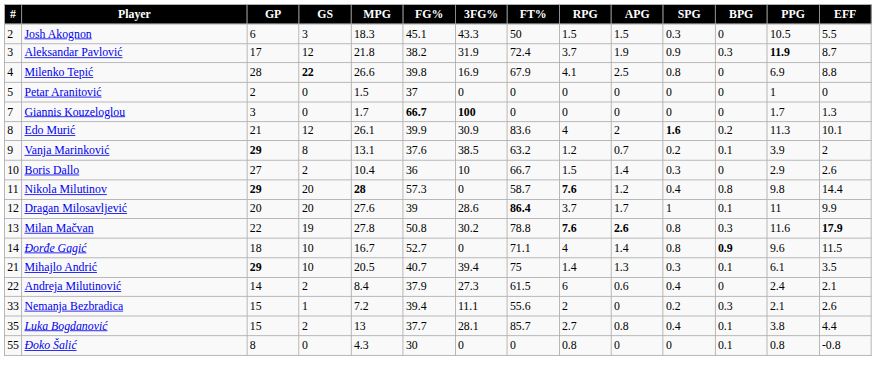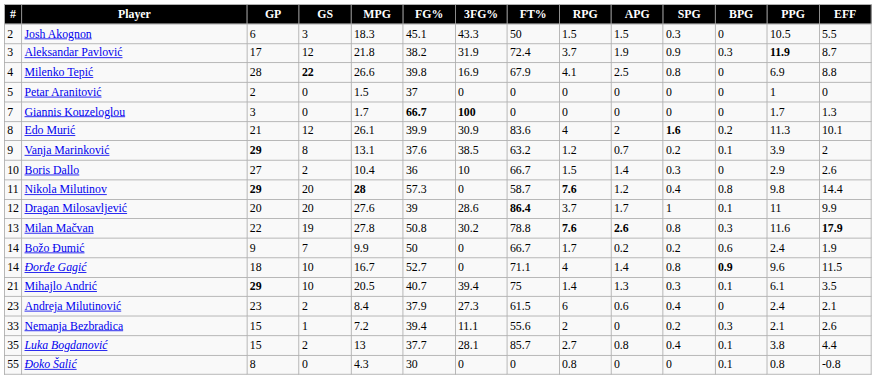+ row: 14 | Božo Đumić | 9 | 7 | 9.9 | 50 | 0 | 66.7 | 1.7 | 0.2 | 0.2 | 0.6 | 2.4 | 1.9
Andreja Milutinović | #: 22 -> 23
Andreja Milutinović | GP: 14 -> 23
